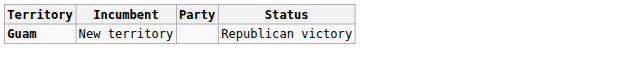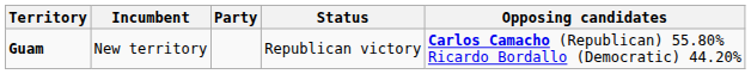+ column: Opposing candidates | Carlos Camacho (Republican) 55.80% Ricardo Bordallo (Democratic) 44.20%
